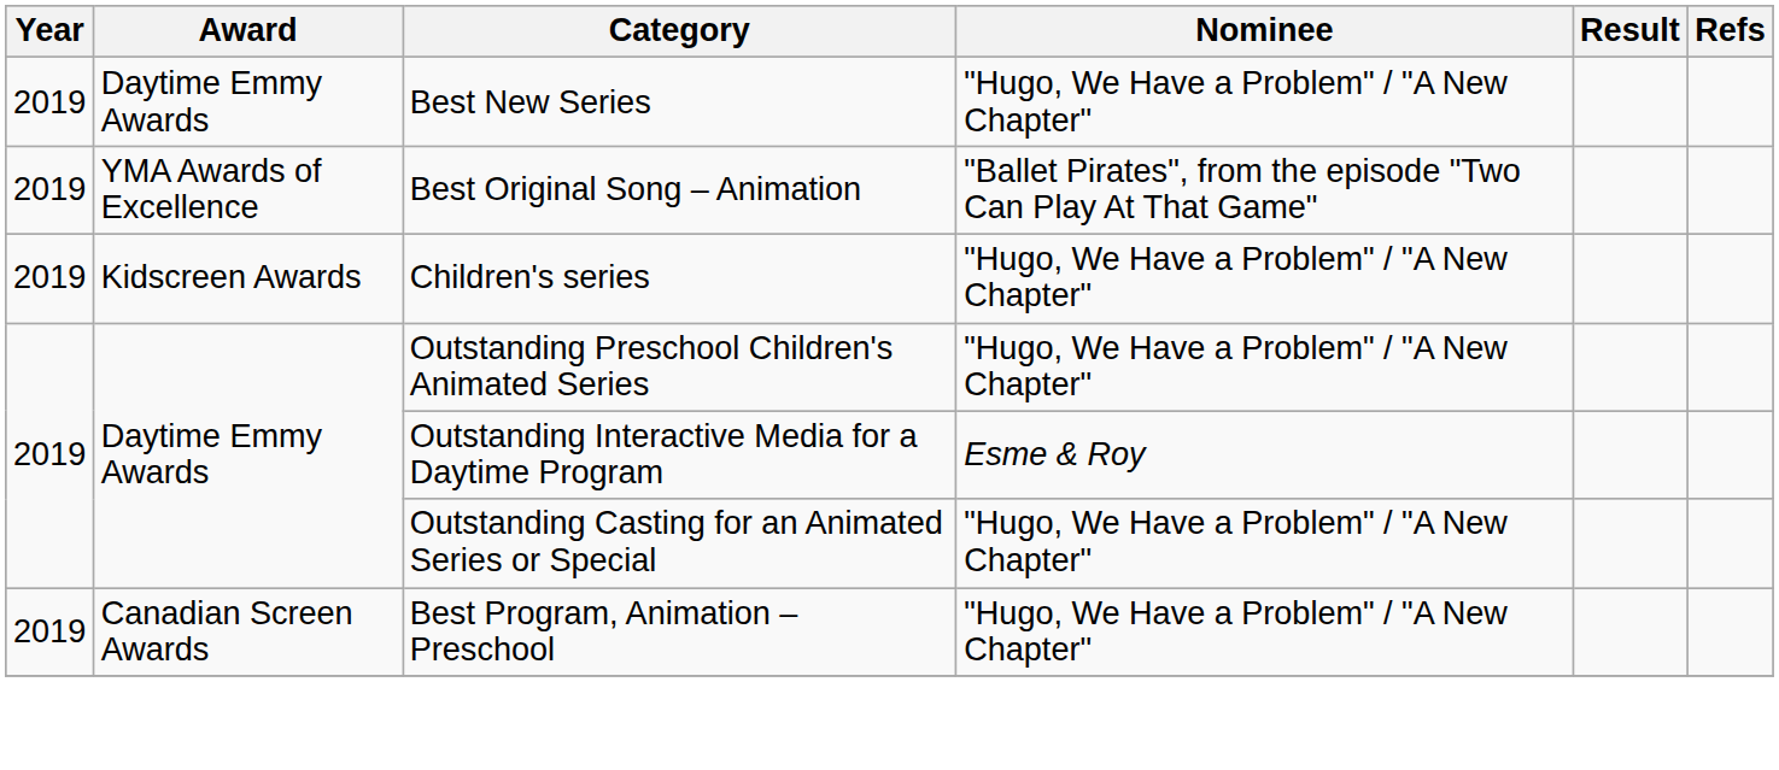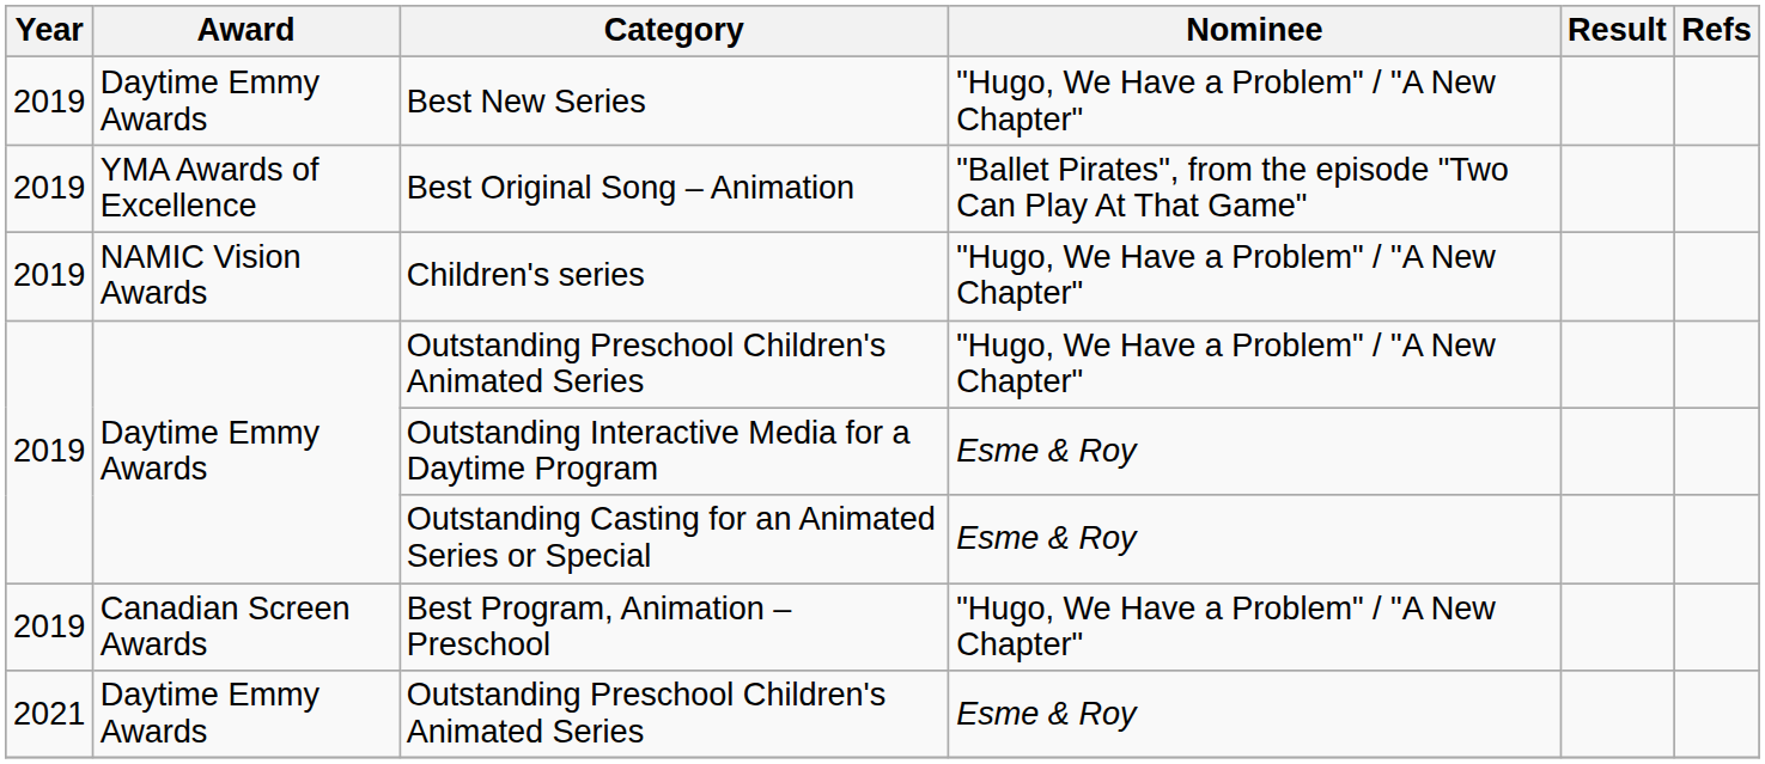Children's series | Award: Kidscreen Awards -> NAMIC Vision Awards
Outstanding Casting for an Animated Series or Special | Nominee: "Hugo, We Have a Problem" / "A New Chapter" -> Esme & Roy
+ row: 2021 | Daytime Emmy Awards | Outstanding Preschool Children's Animated Series | Esme & Roy
